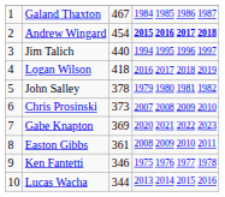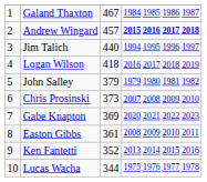Andrew Wingard | column 3: 454 -> 457
John Salley | column 3: 378 -> 379
Ken Fantetti | column 3: 346 -> 352
Ken Fantetti | column 4: 1975 1976 1977 1978 -> 2013 2014 2015 2016
Lucas Wacha | column 4: 2013 2014 2015 2016 -> 1975 1976 1977 1978
